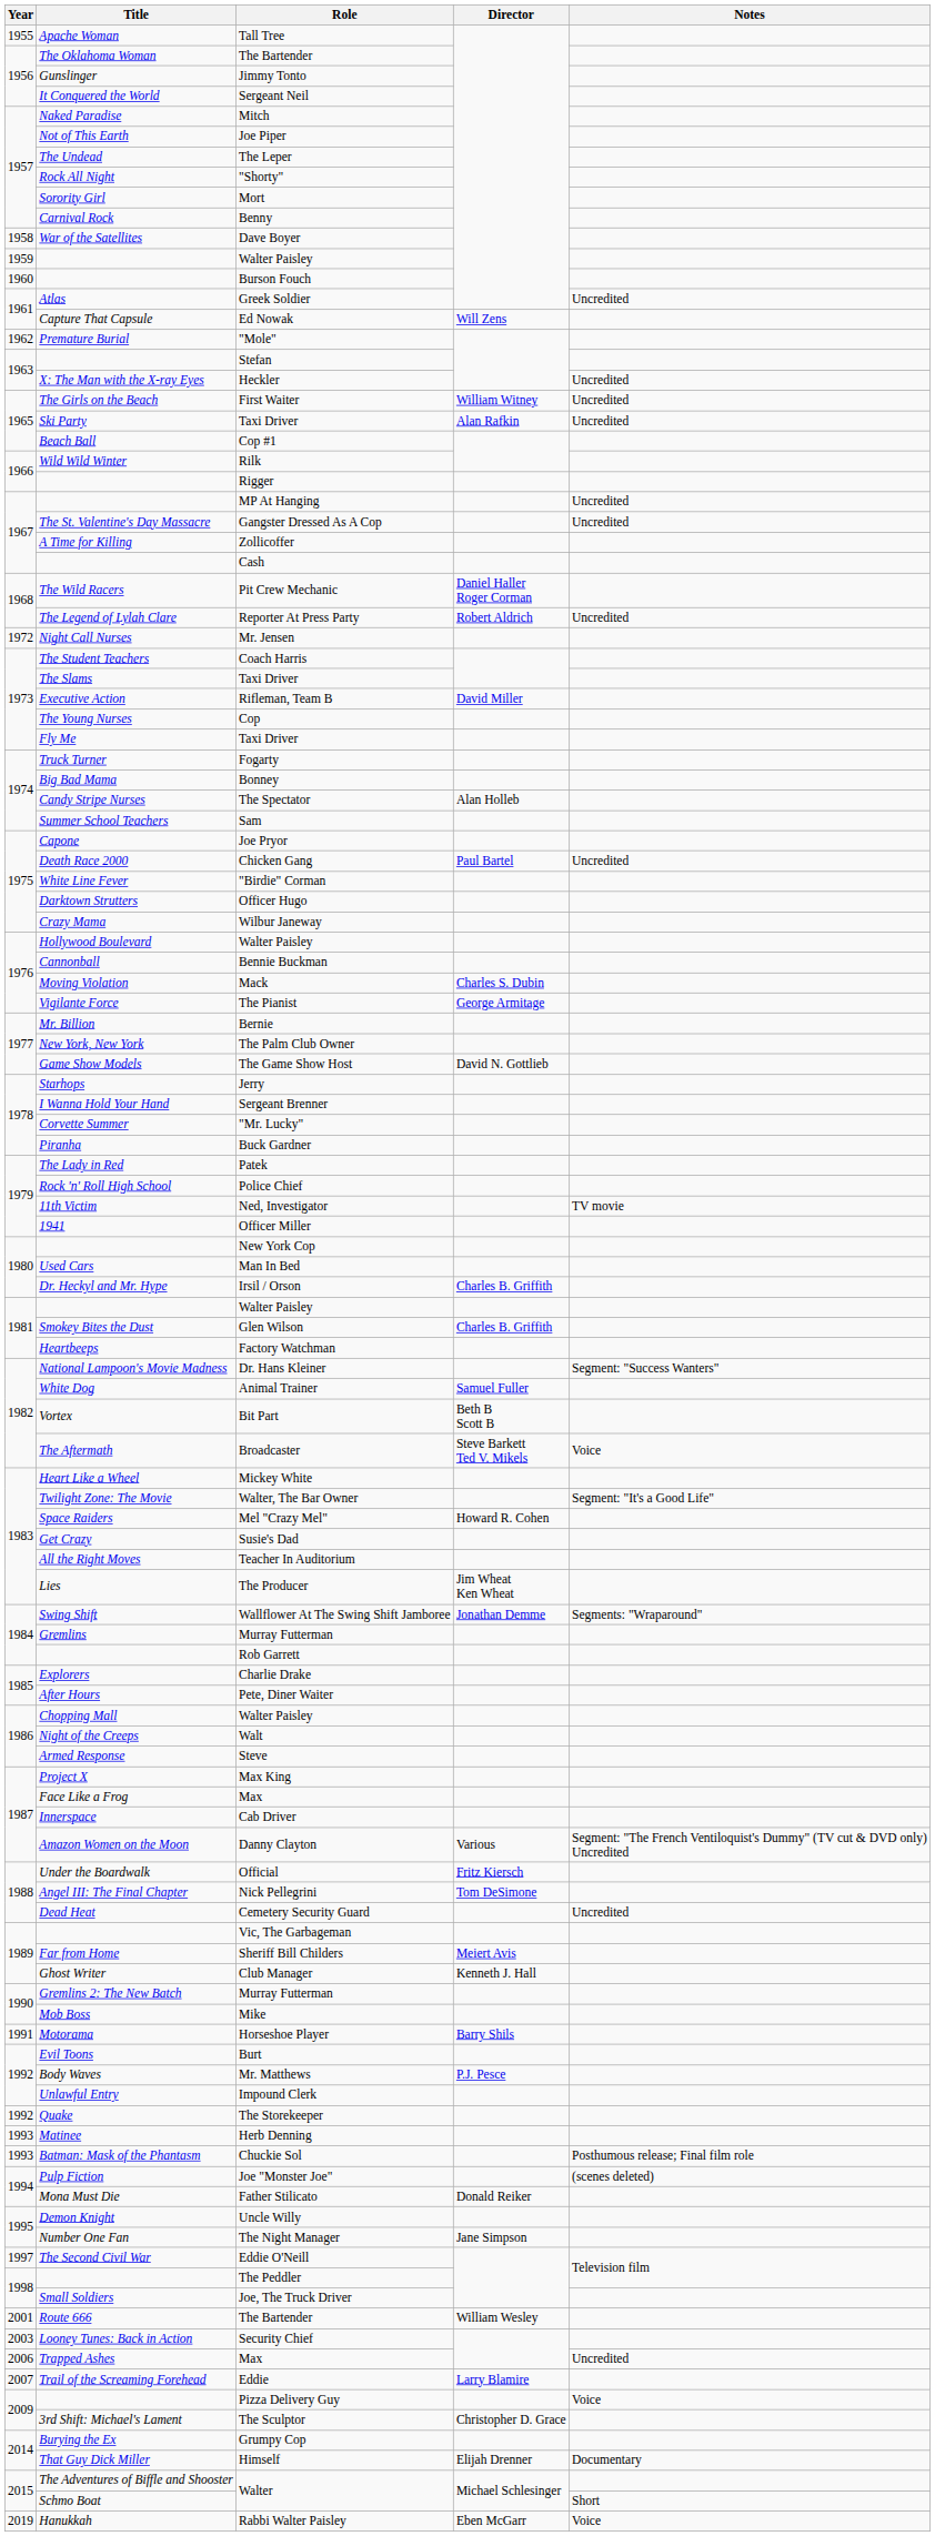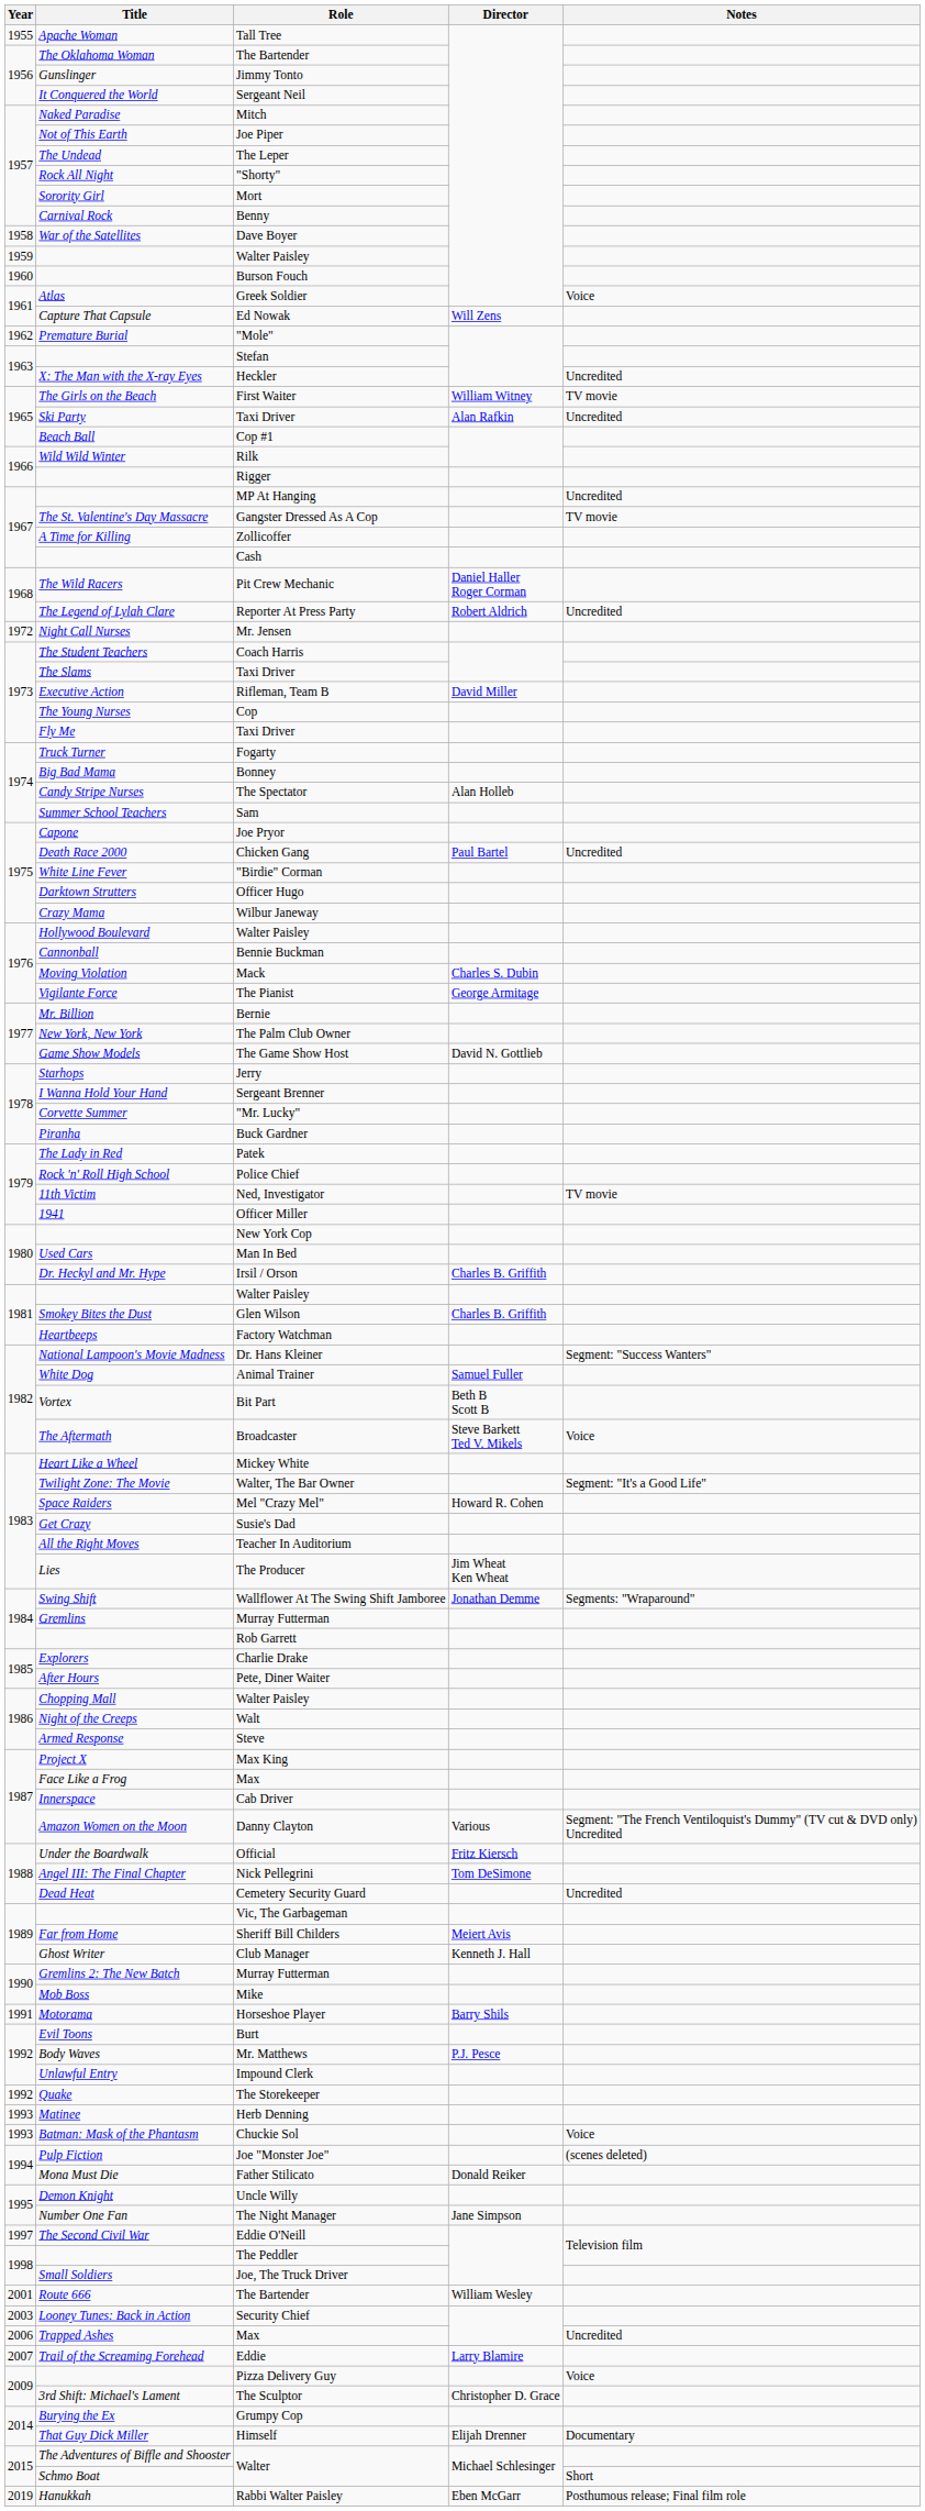Greek Soldier | Notes: Uncredited -> Voice
First Waiter | Notes: Uncredited -> TV movie
Gangster Dressed As A Cop | Notes: Uncredited -> TV movie
Chuckie Sol | Notes: Posthumous release; Final film role -> Voice
Rabbi Walter Paisley | Notes: Voice -> Posthumous release; Final film role
